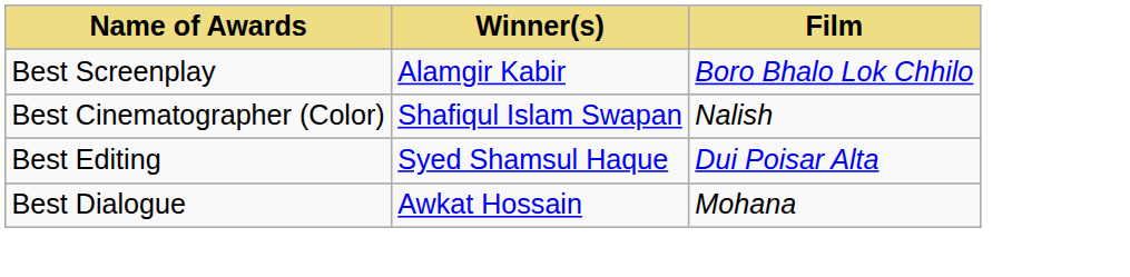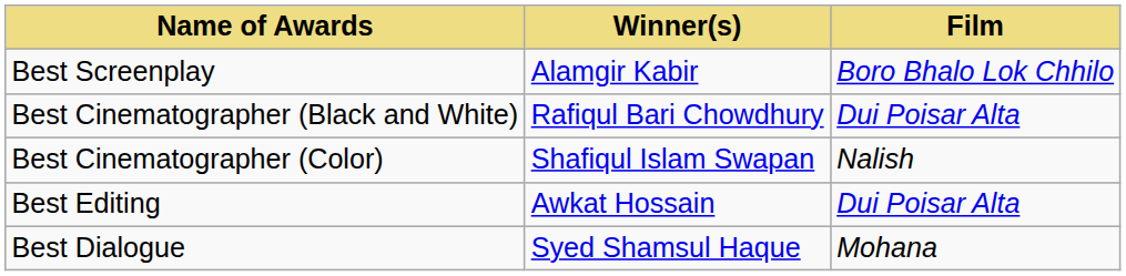+ row: Best Cinematographer (Black and White) | Rafiqul Bari Chowdhury | Dui Poisar Alta
Best Editing | Winner(s): Syed Shamsul Haque -> Awkat Hossain
Best Dialogue | Winner(s): Awkat Hossain -> Syed Shamsul Haque
